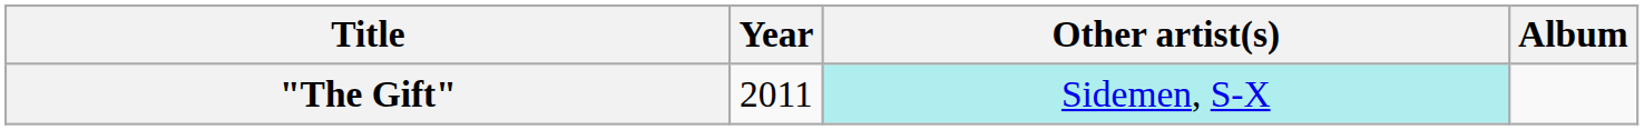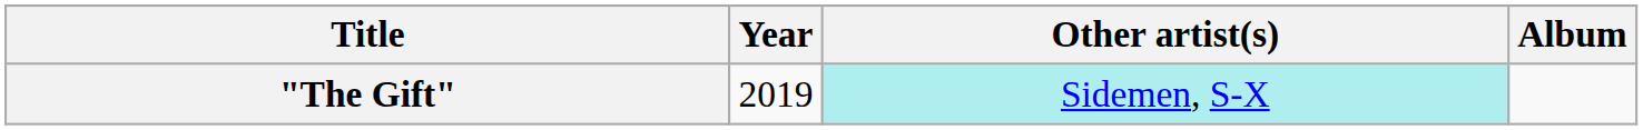"The Gift" | Year: 2011 -> 2019
